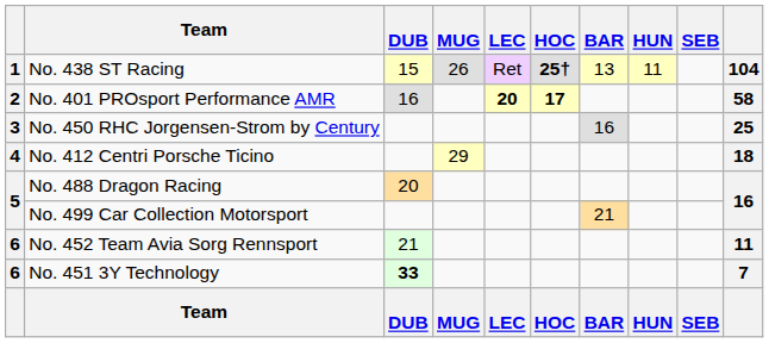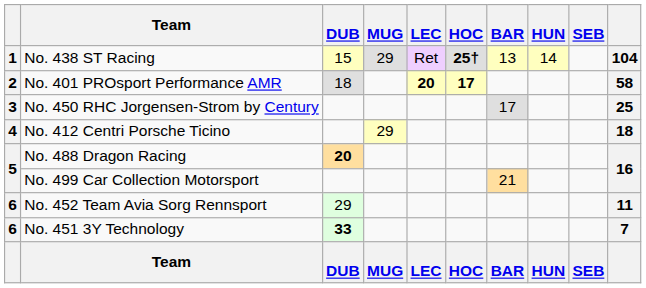No. 438 ST Racing | MUG: 26 -> 29
No. 438 ST Racing | HUN: 11 -> 14
No. 401 PROsport Performance AMR | DUB: 16 -> 18
No. 450 RHC Jorgensen-Strom by Century | BAR: 16 -> 17
No. 488 Dragon Racing | DUB: normal -> bold
No. 452 Team Avia Sorg Rennsport | DUB: 21 -> 29
